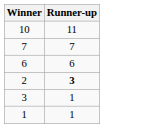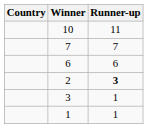+ column: Country
